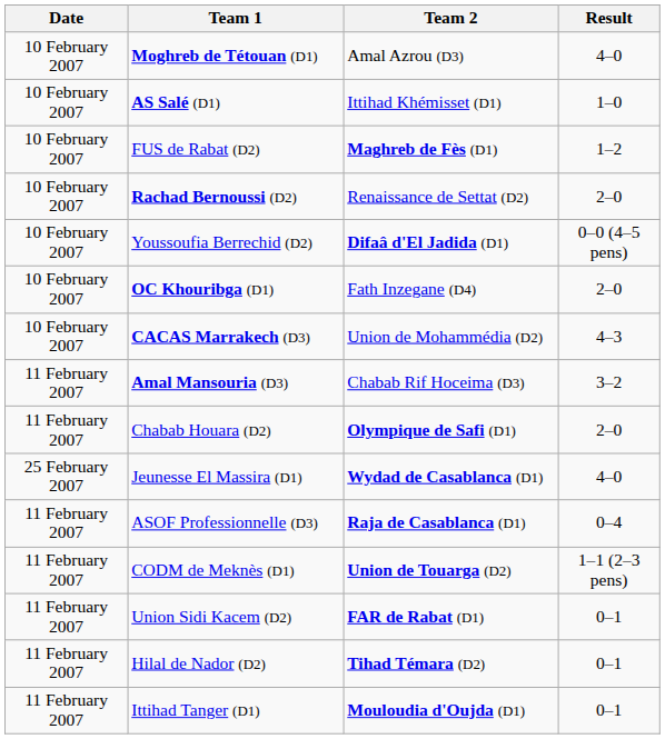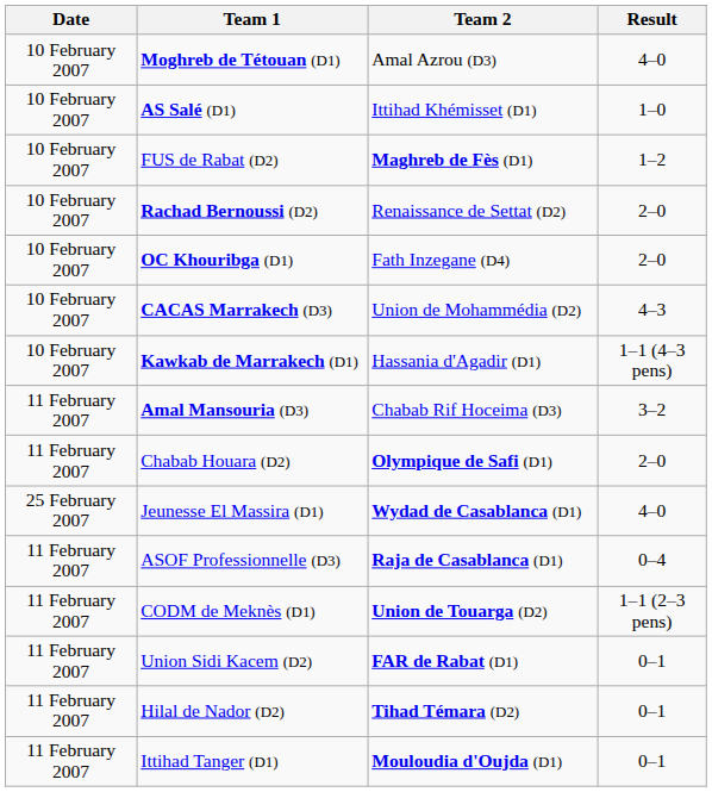- row: 10 February 2007 | Youssoufia Berrechid (D2) | Difaâ d'El Jadida (D1) | 0–0 (4–5 pens)
+ row: 10 February 2007 | Kawkab de Marrakech (D1) | Hassania d'Agadir (D1) | 1–1 (4–3 pens)
